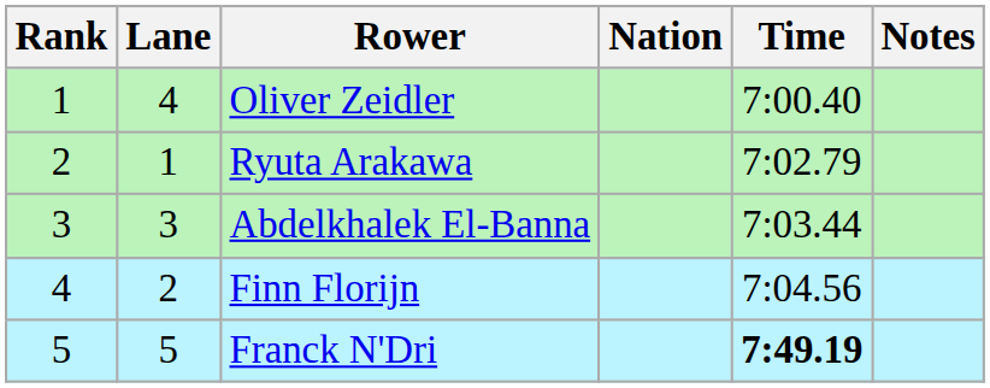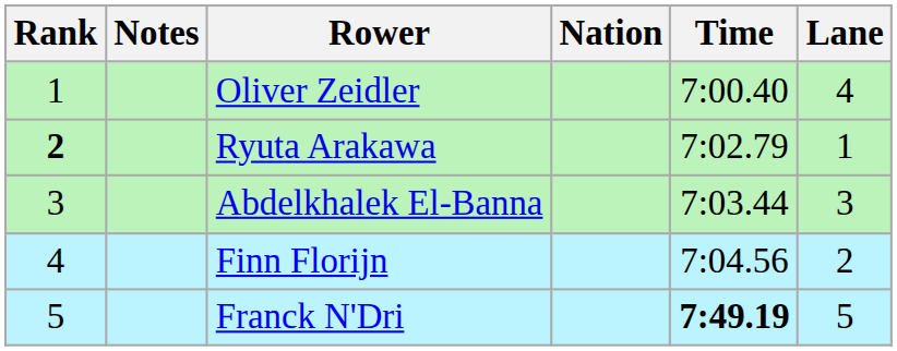columns swapped: Lane <-> Notes
Ryuta Arakawa | Rank: normal -> bold
